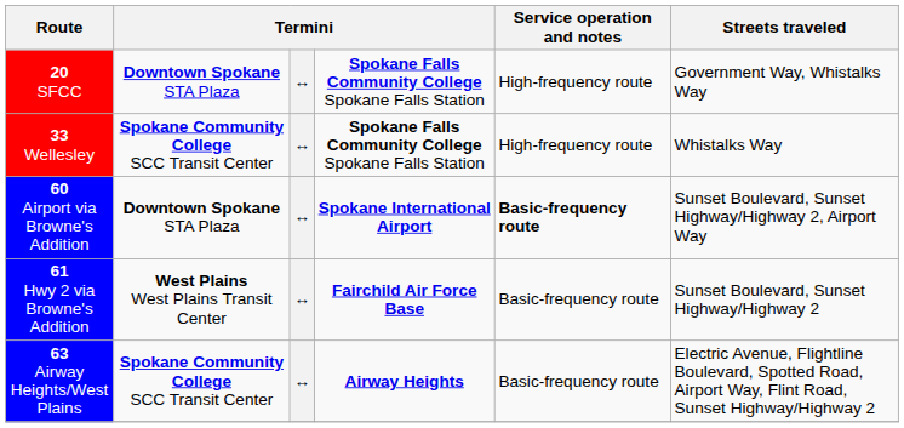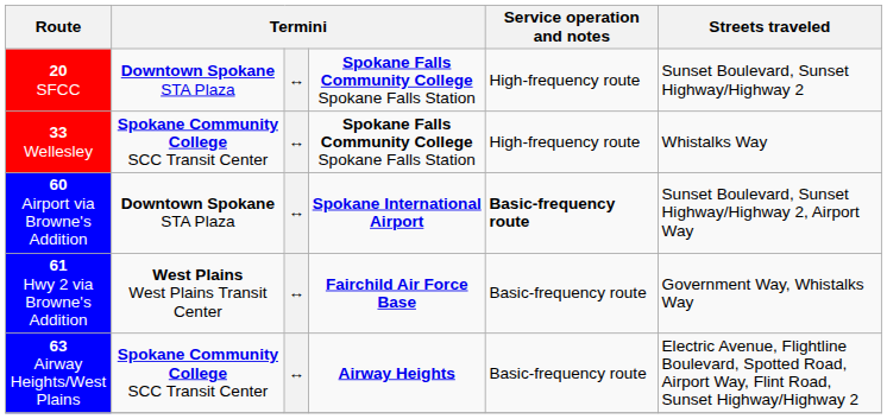20 SFCC | Streets traveled: Government Way, Whistalks Way -> Sunset Boulevard, Sunset Highway/Highway 2
61 Hwy 2 via Browne's Addition | Streets traveled: Sunset Boulevard, Sunset Highway/Highway 2 -> Government Way, Whistalks Way
